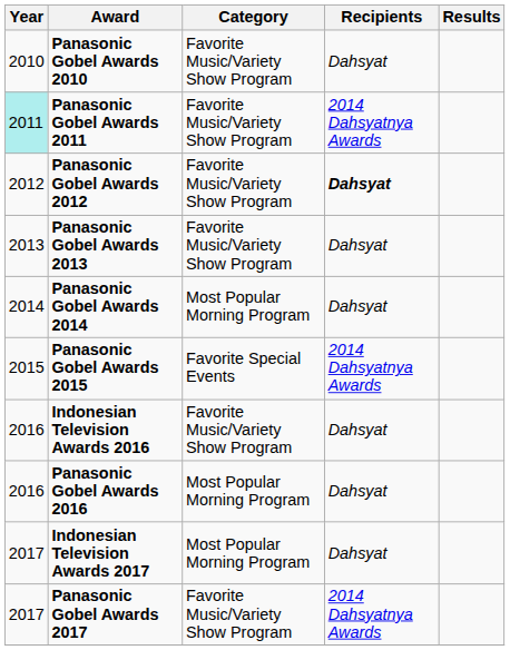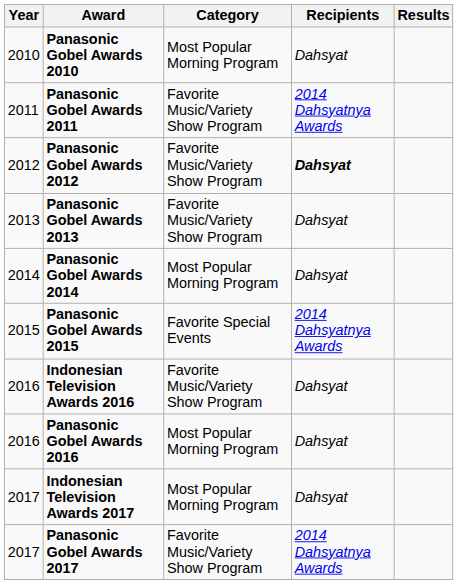Panasonic Gobel Awards 2010 | Category: Favorite Music/Variety Show Program -> Most Popular Morning Program
Panasonic Gobel Awards 2011 | Year: paleturquoise background -> no background
